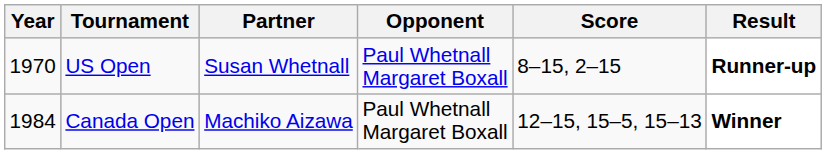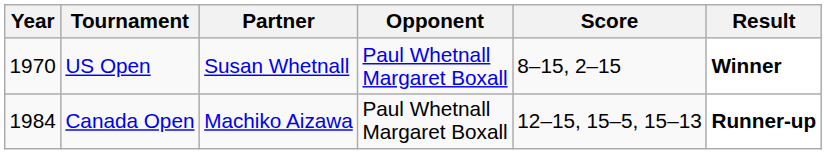US Open | Result: Runner-up -> Winner
Canada Open | Result: Winner -> Runner-up
